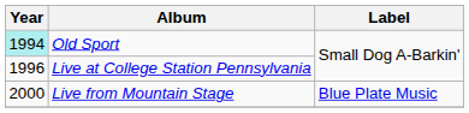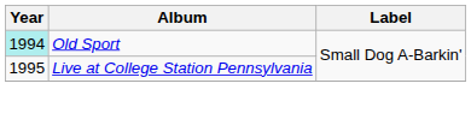Live at College Station Pennsylvania | Year: 1996 -> 1995
- row: 2000 | Live from Mountain Stage | Blue Plate Music
